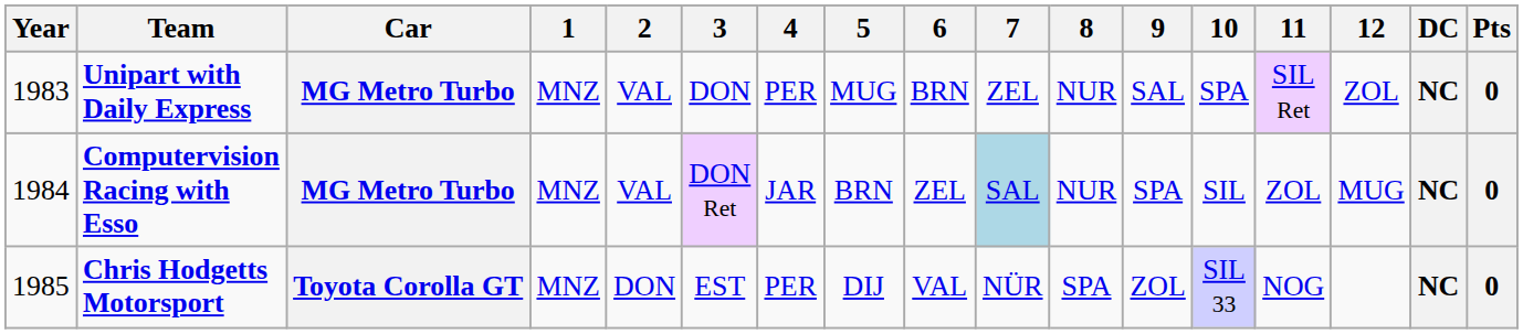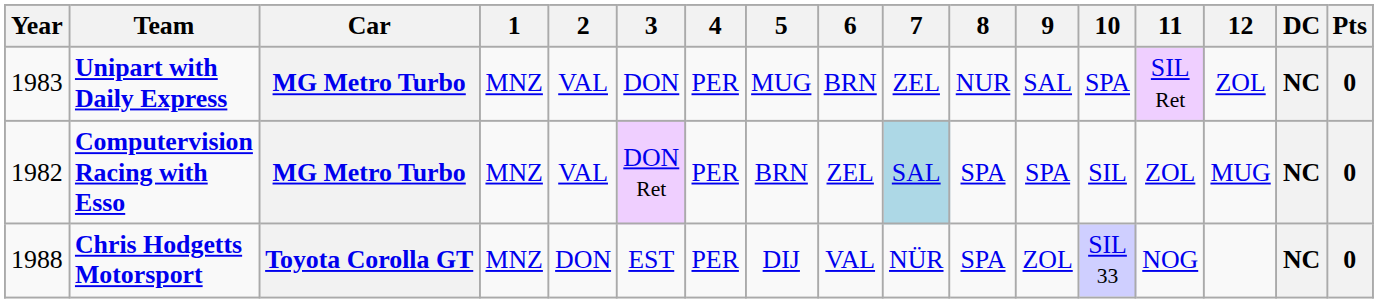Computervision Racing with Esso | Year: 1984 -> 1982
Computervision Racing with Esso | 4: JAR -> PER
Computervision Racing with Esso | 8: NUR -> SPA
Chris Hodgetts Motorsport | Year: 1985 -> 1988
